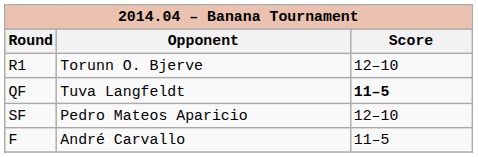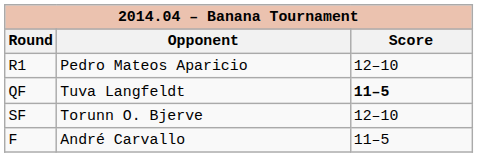R1 | Opponent: Torunn O. Bjerve -> Pedro Mateos Aparicio
SF | Opponent: Pedro Mateos Aparicio -> Torunn O. Bjerve
